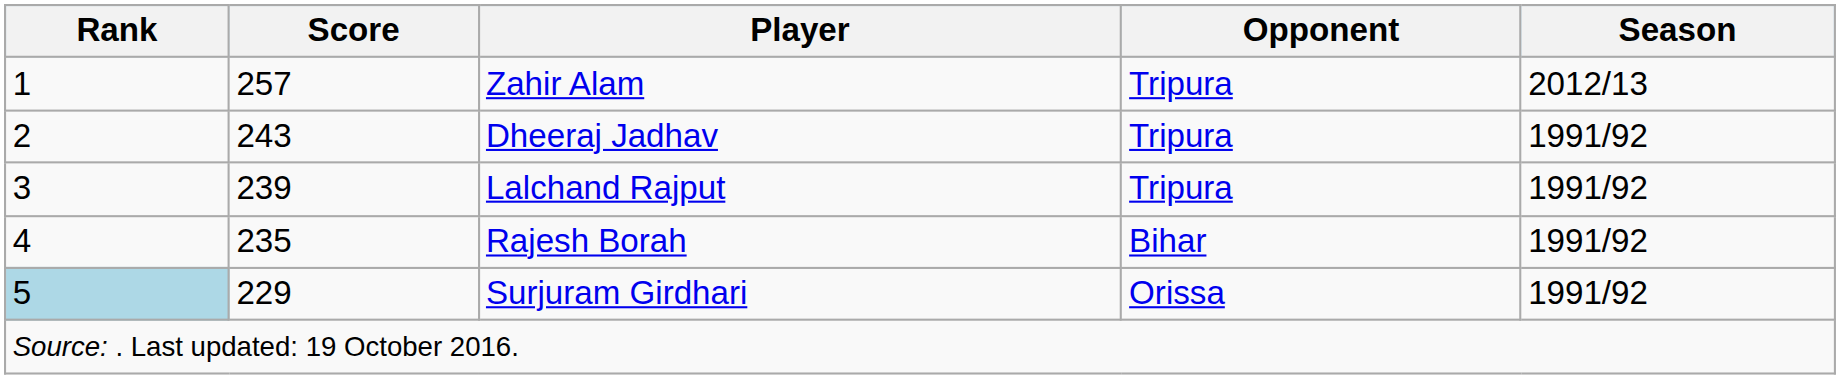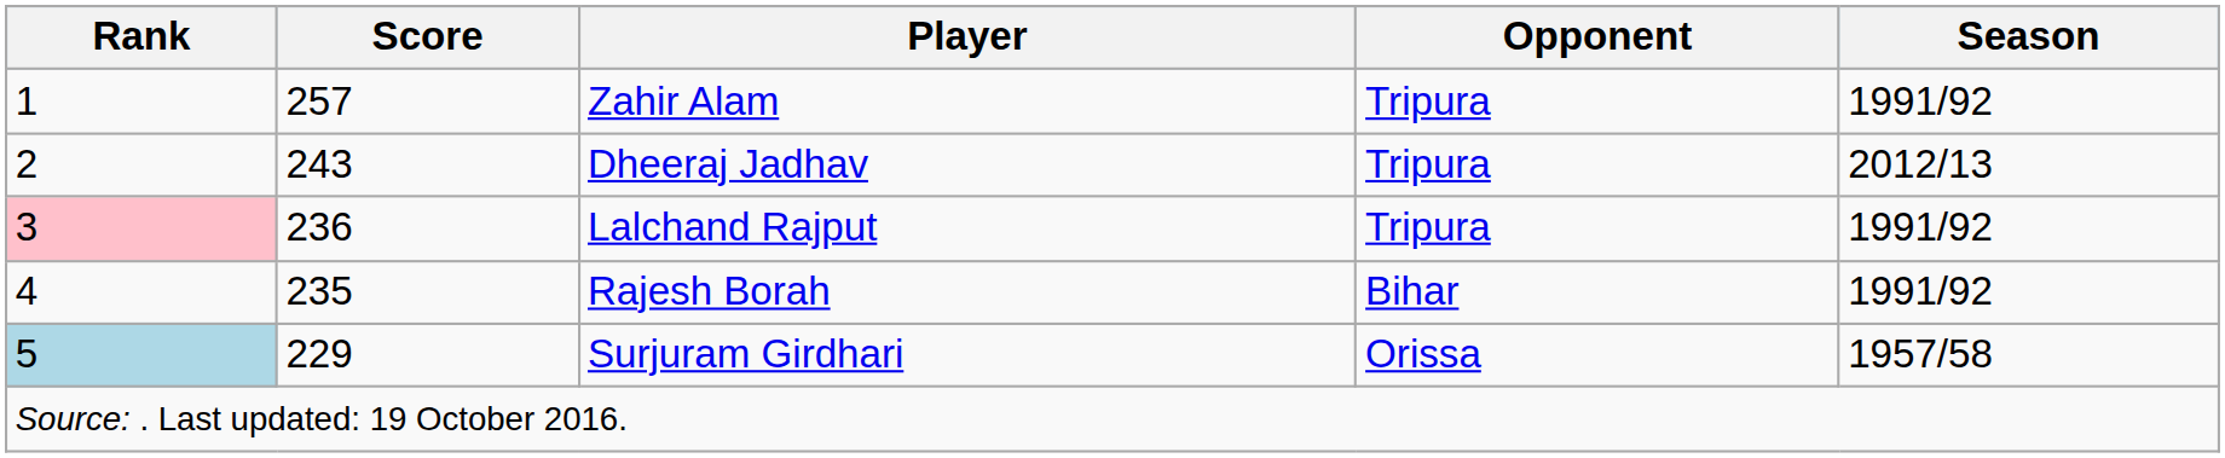Zahir Alam | Season: 2012/13 -> 1991/92
Dheeraj Jadhav | Season: 1991/92 -> 2012/13
Lalchand Rajput | Rank: no background -> pink background
Lalchand Rajput | Score: 239 -> 236
Surjuram Girdhari | Season: 1991/92 -> 1957/58
